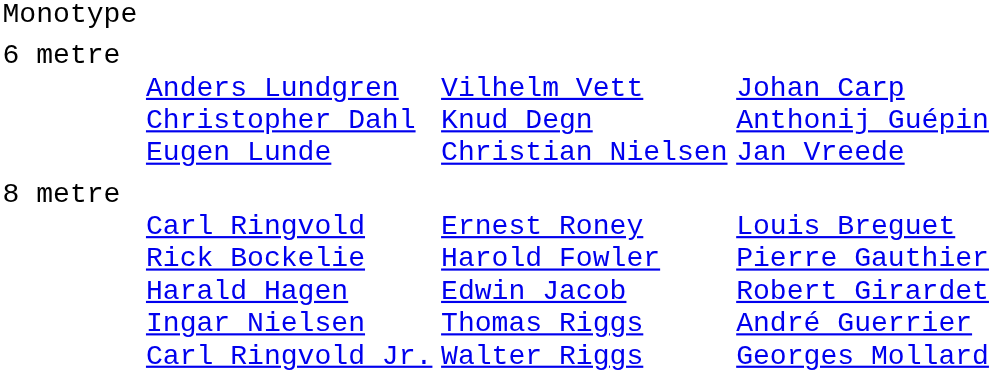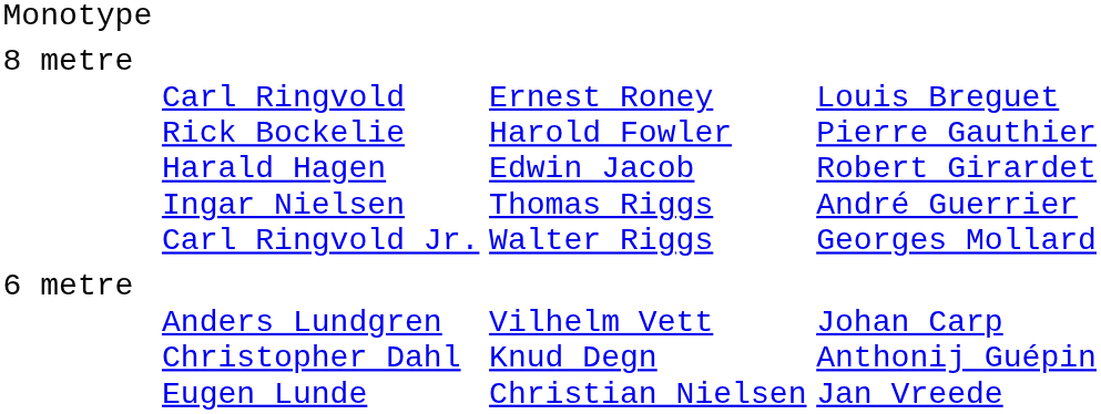rows swapped: 6 metre <-> 8 metre
